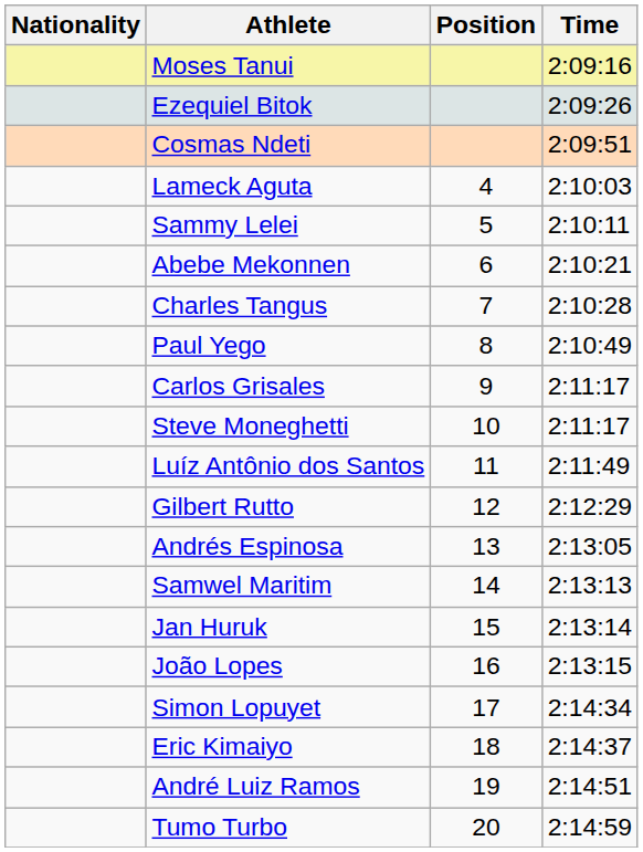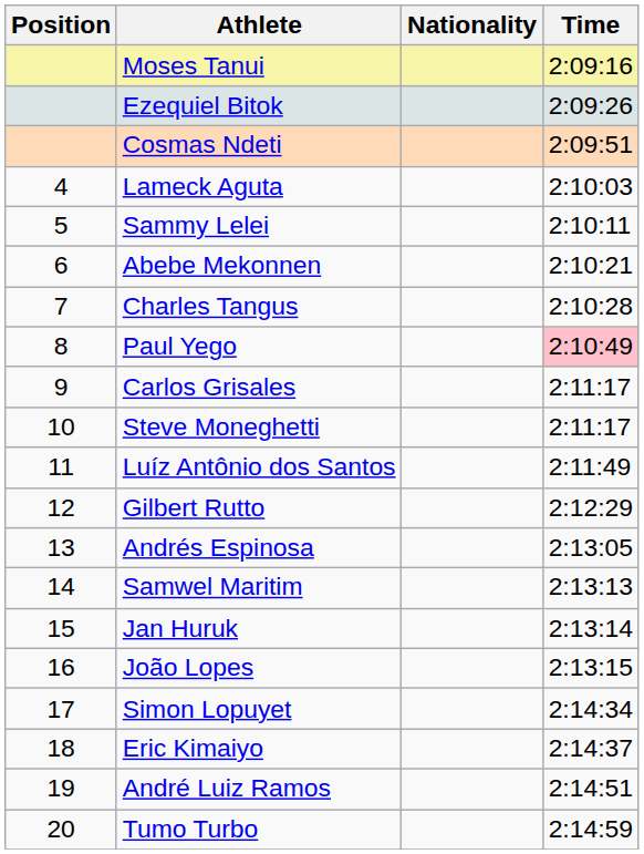columns swapped: Position <-> Nationality
Paul Yego | Time: no background -> pink background
